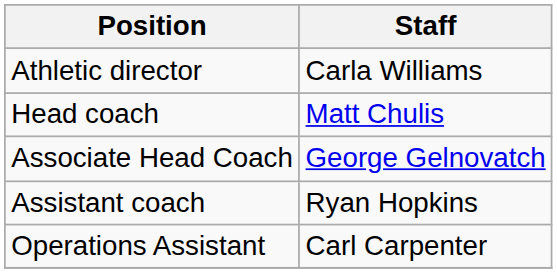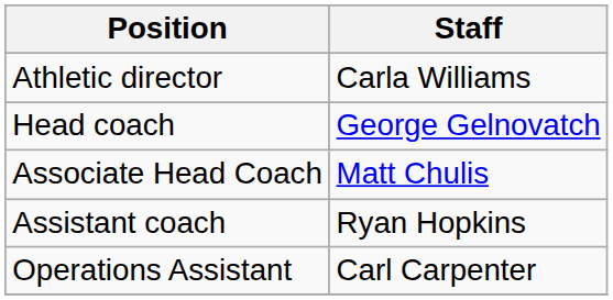Head coach | Staff: Matt Chulis -> George Gelnovatch
Associate Head Coach | Staff: George Gelnovatch -> Matt Chulis
